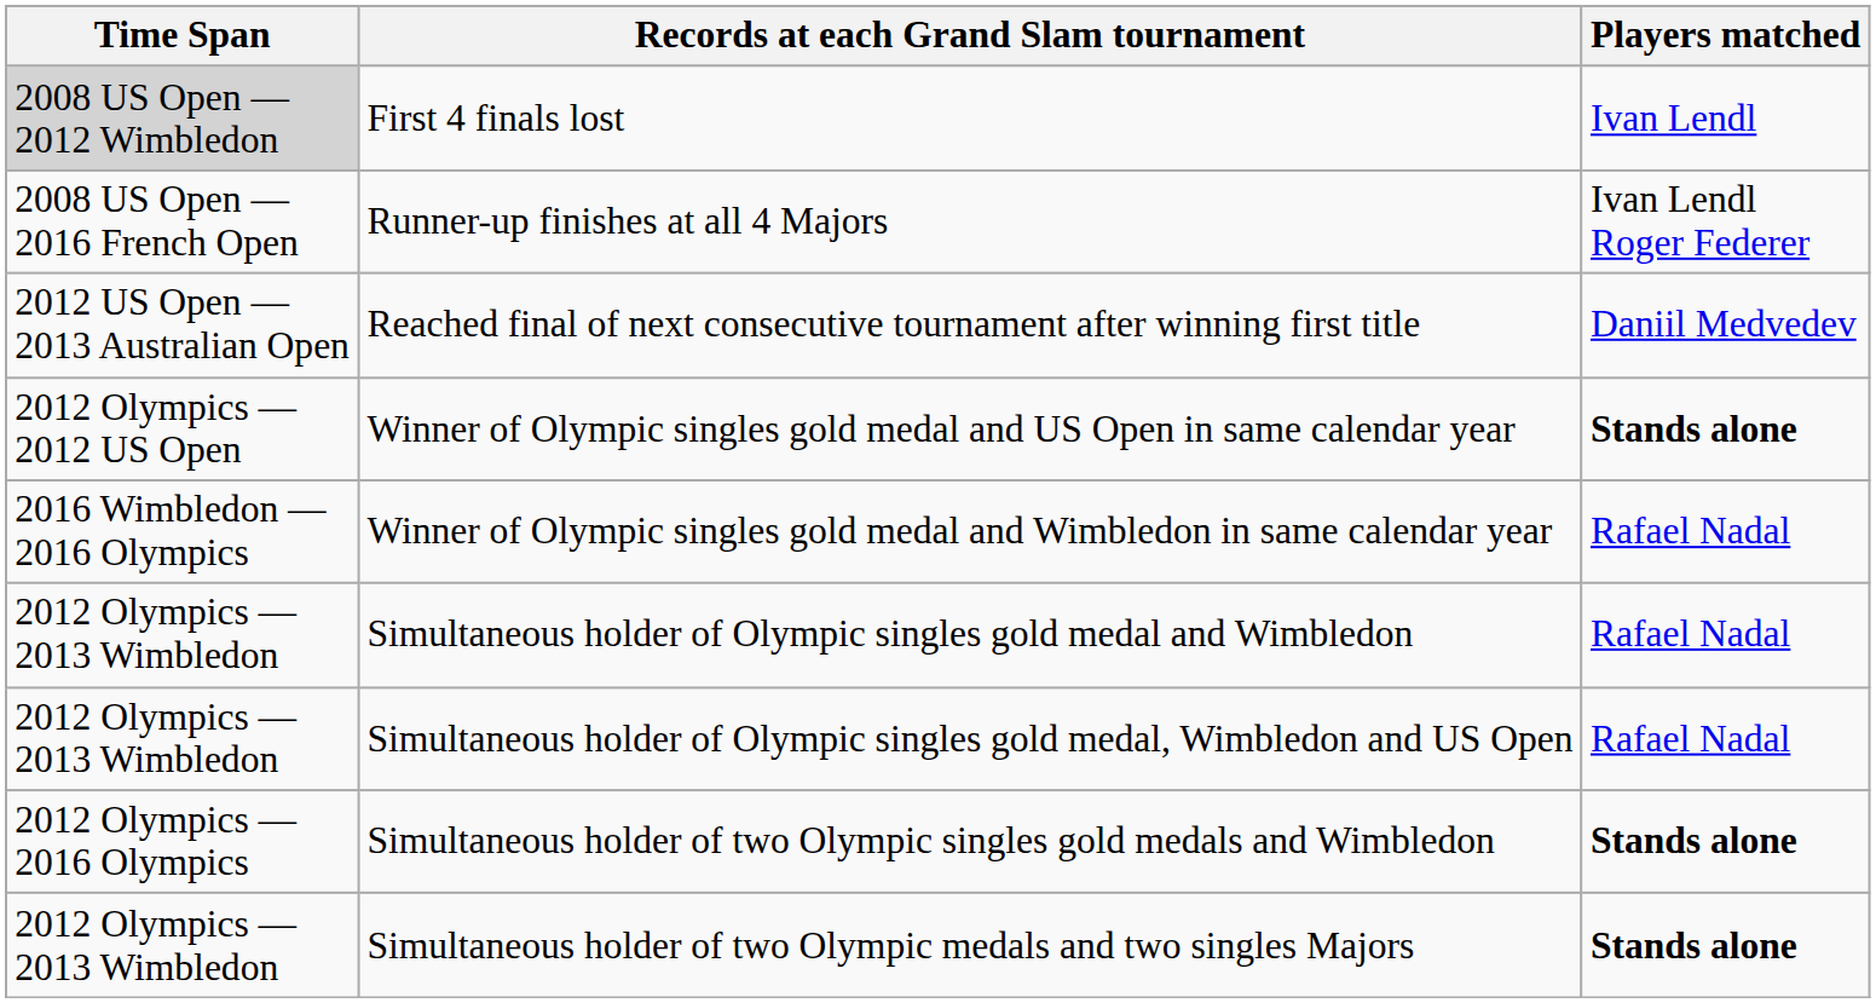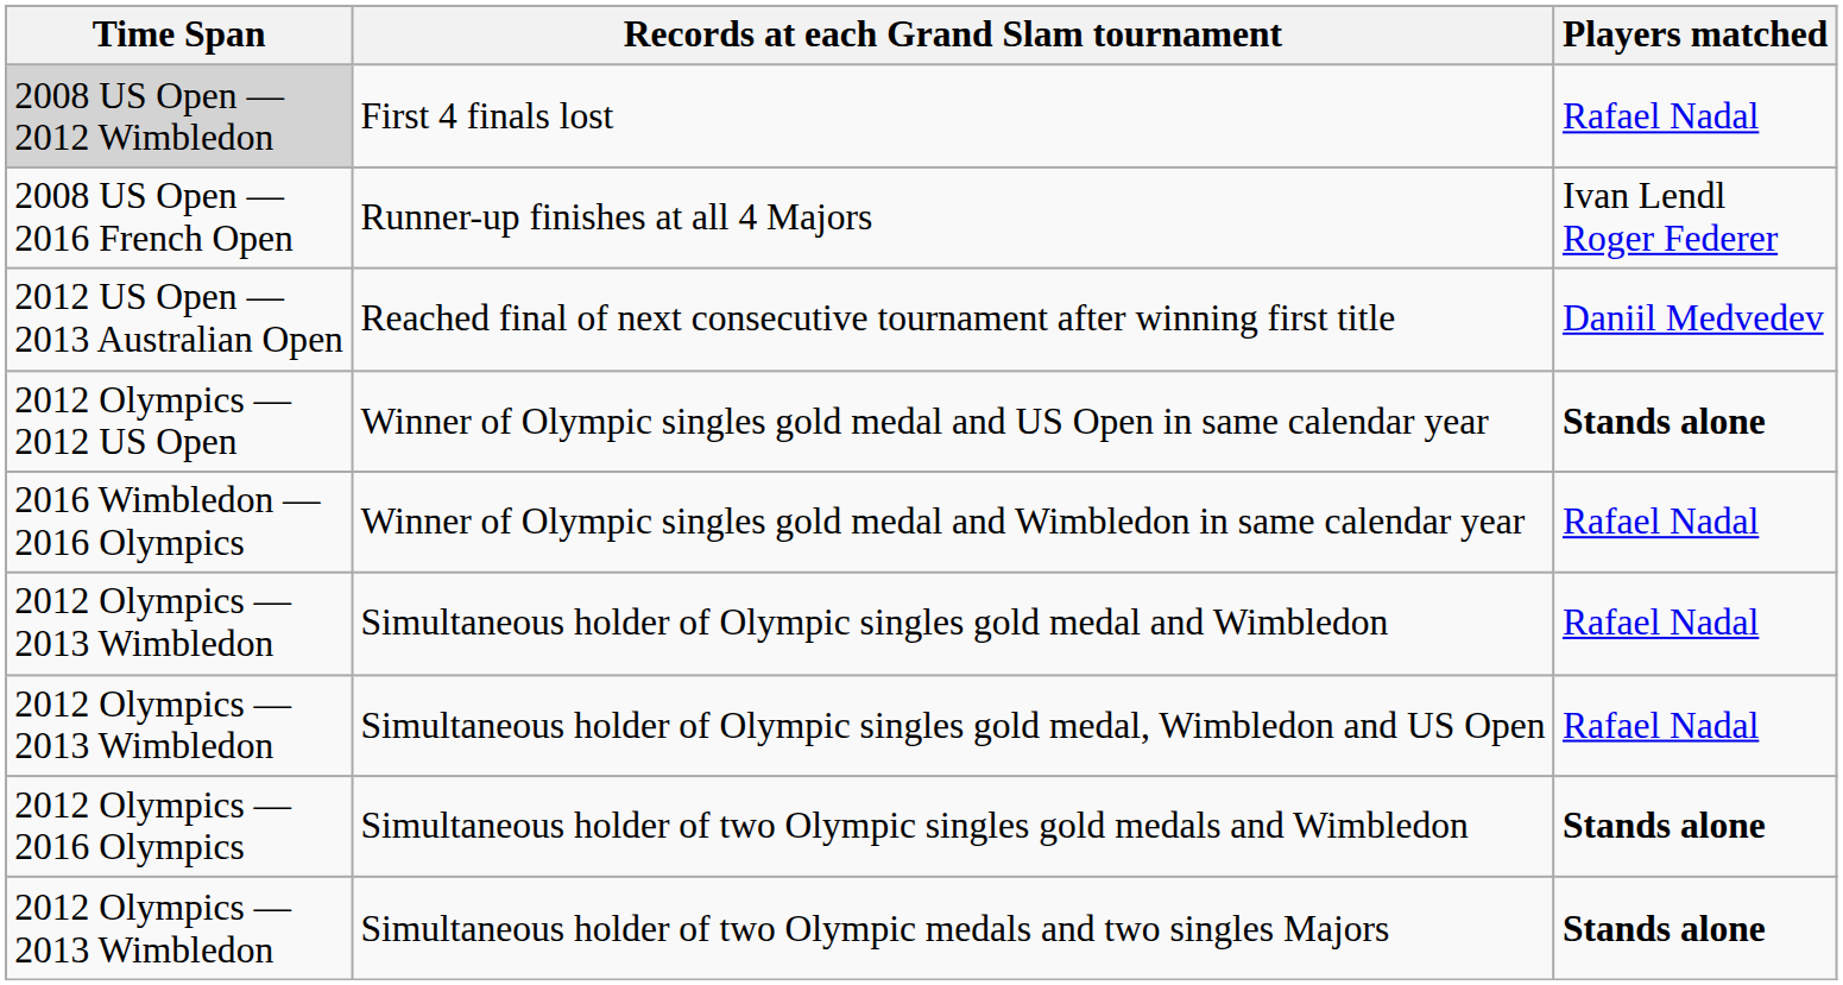First 4 finals lost | Players matched: Ivan Lendl -> Rafael Nadal
